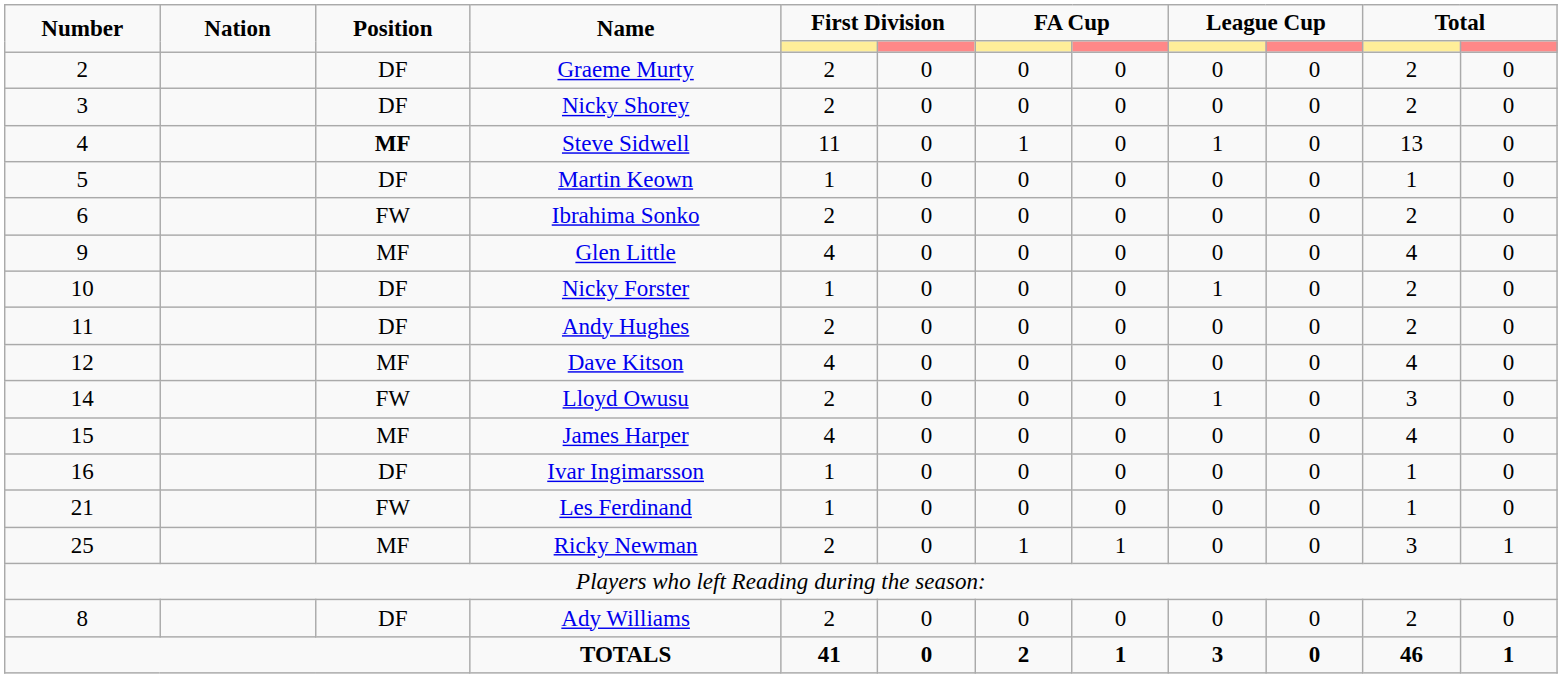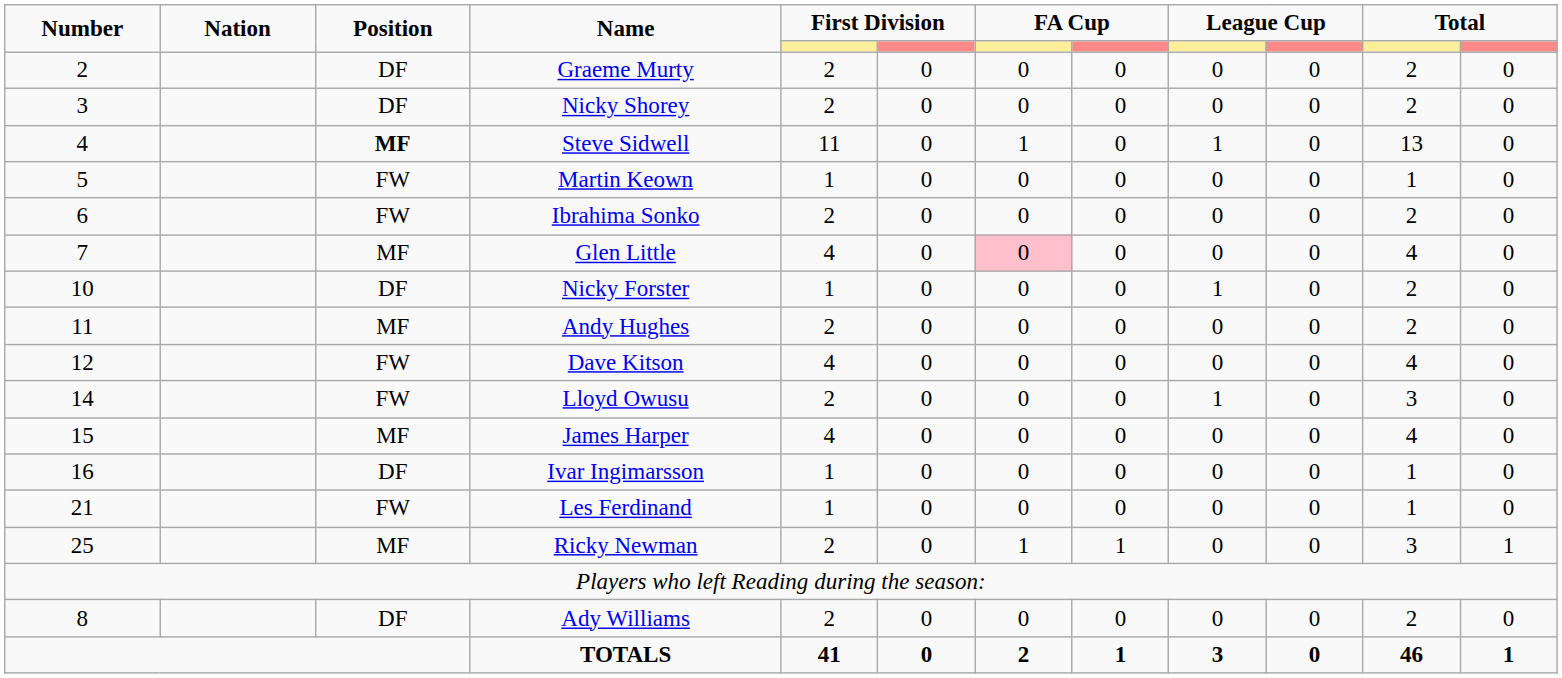Martin Keown | Position: DF -> FW
Glen Little | Number: 9 -> 7
Glen Little | column 7: no background -> pink background
Andy Hughes | Position: DF -> MF
Dave Kitson | Position: MF -> FW
